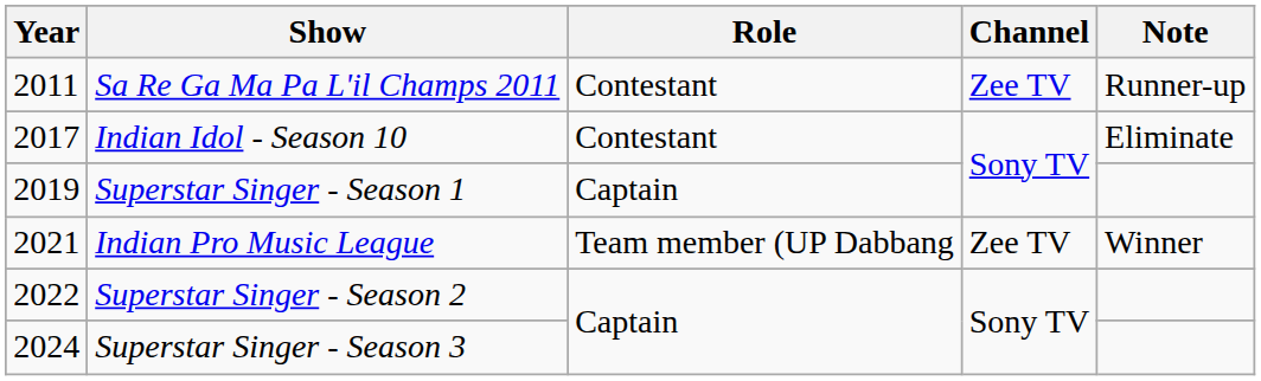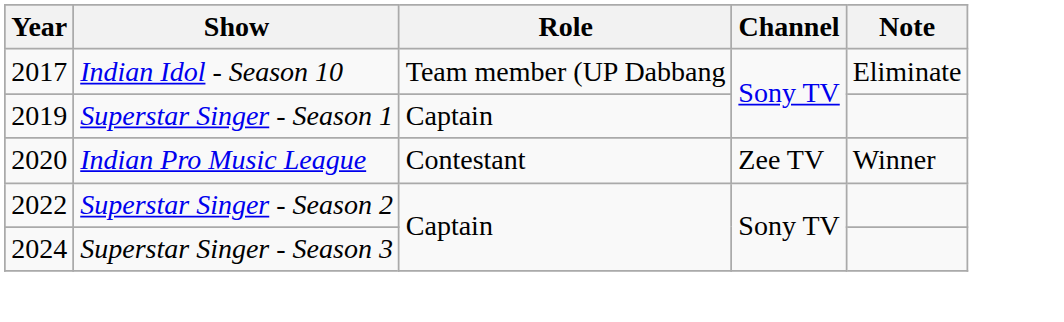- row: 2011 | Sa Re Ga Ma Pa L'il Champs 2011 | Contestant | Zee TV | Runner-up
Indian Idol - Season 10 | Role: Contestant -> Team member (UP Dabbang
Indian Pro Music League | Year: 2021 -> 2020
Indian Pro Music League | Role: Team member (UP Dabbang -> Contestant
